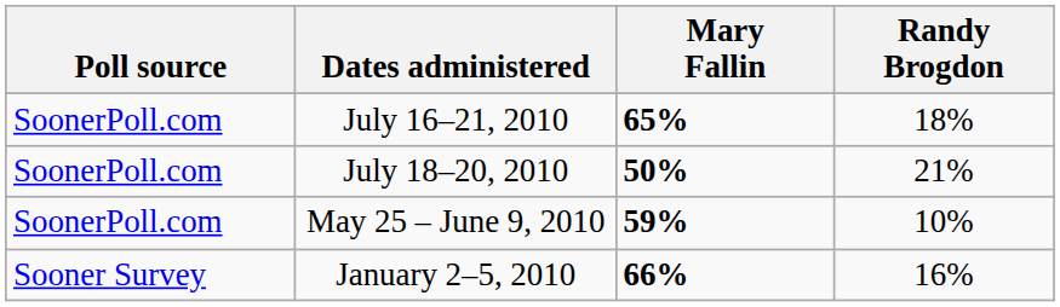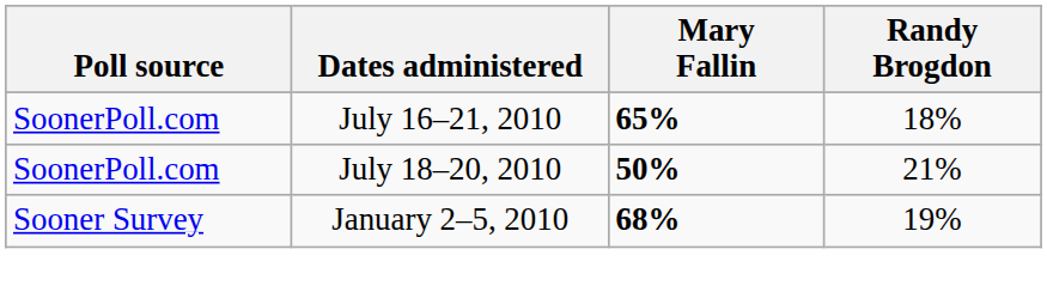- row: SoonerPoll.com | May 25 – June 9, 2010 | 59% | 10%
January 2–5, 2010 | Mary Fallin: 66% -> 68%
January 2–5, 2010 | Randy Brogdon: 16% -> 19%
